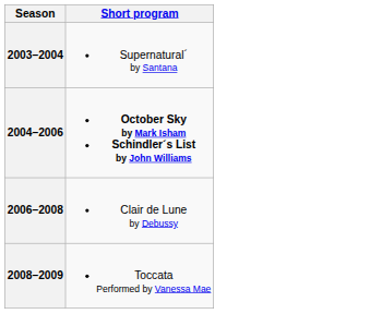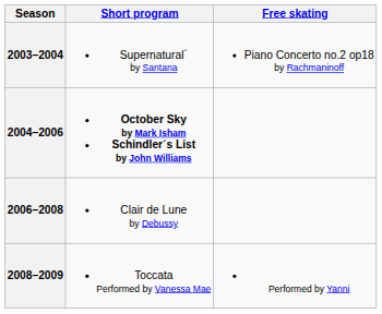+ column: Free skating | Piano Concerto no.2 op18 by Rachmaninoff | Performed by Yanni
